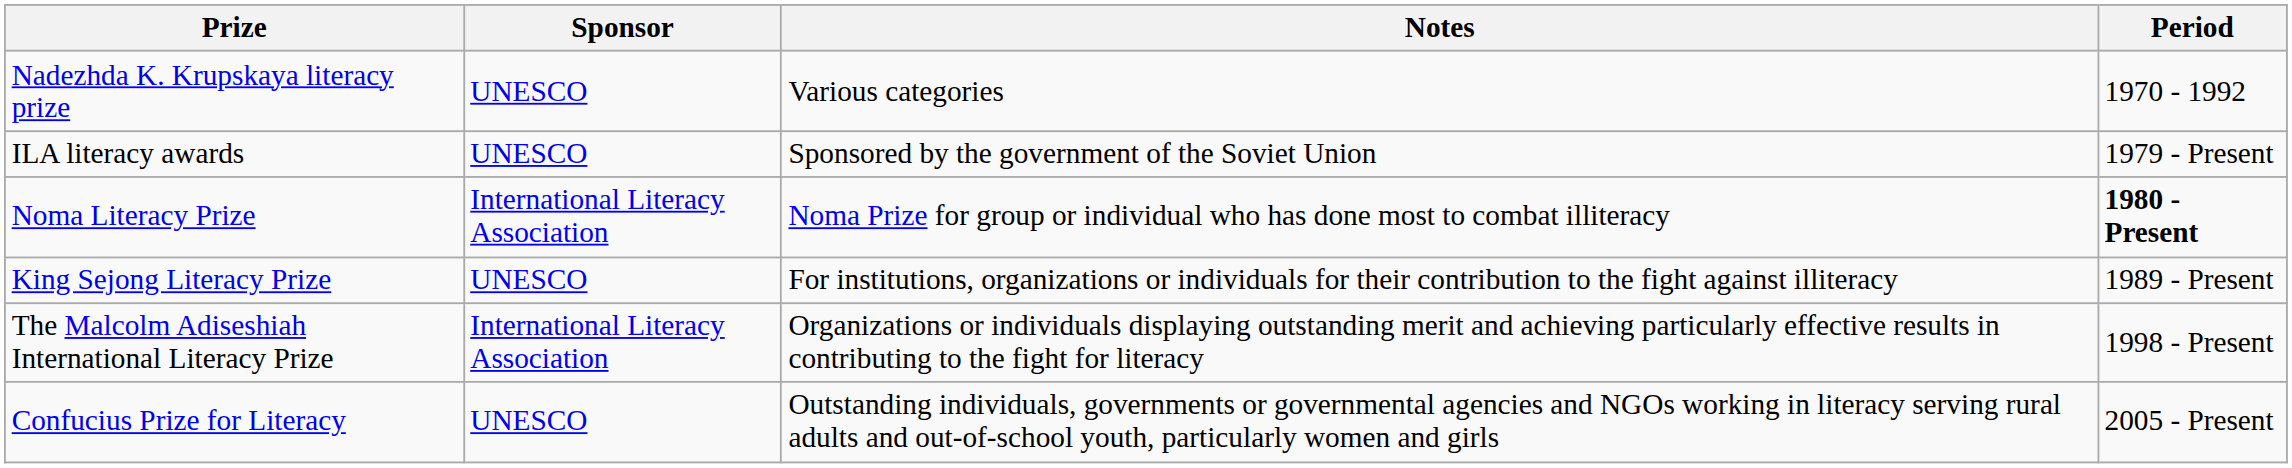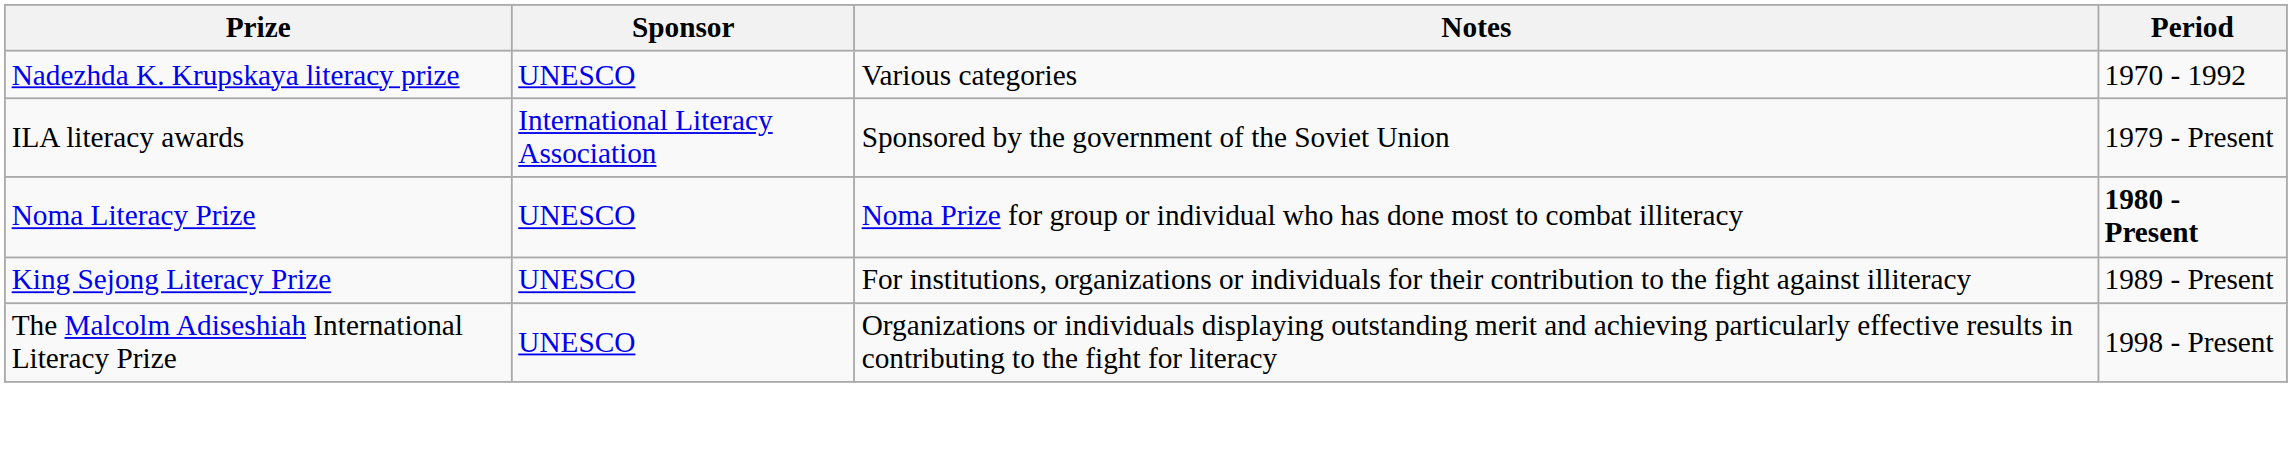ILA literacy awards | Sponsor: UNESCO -> International Literacy Association
Noma Literacy Prize | Sponsor: International Literacy Association -> UNESCO
The Malcolm Adiseshiah International Literacy Prize | Sponsor: International Literacy Association -> UNESCO
- row: Confucius Prize for Literacy | UNESCO | Outstanding individuals, governments or governmental agencies and NGOs working in literacy serving rural adults and out-of-school youth, particularly women and girls | 2005 - Present
